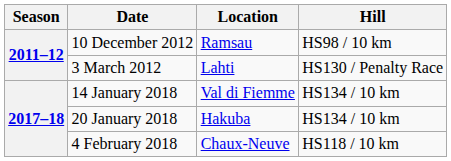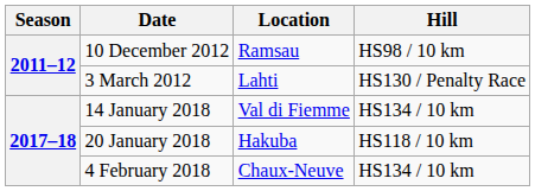20 January 2018 | Hill: HS134 / 10 km -> HS118 / 10 km
4 February 2018 | Hill: HS118 / 10 km -> HS134 / 10 km
